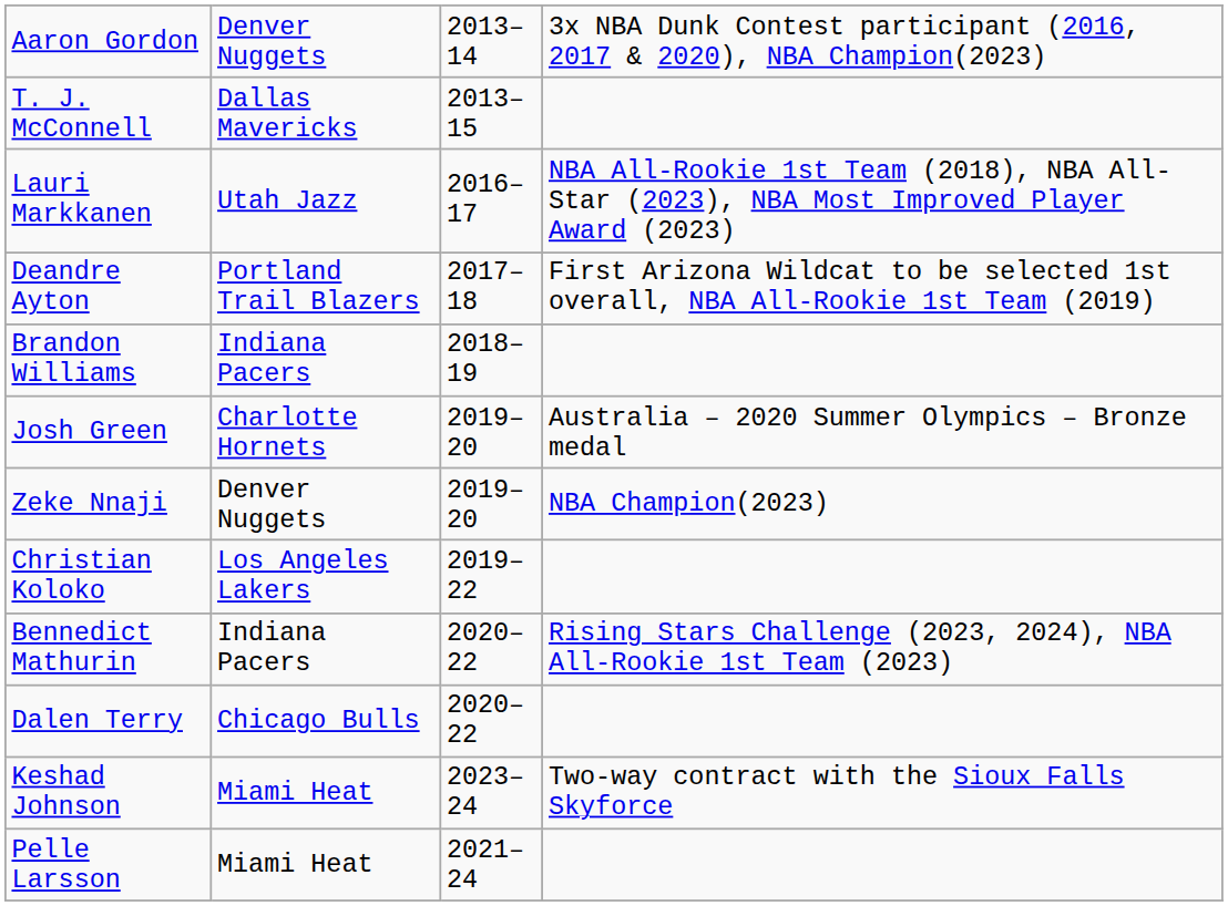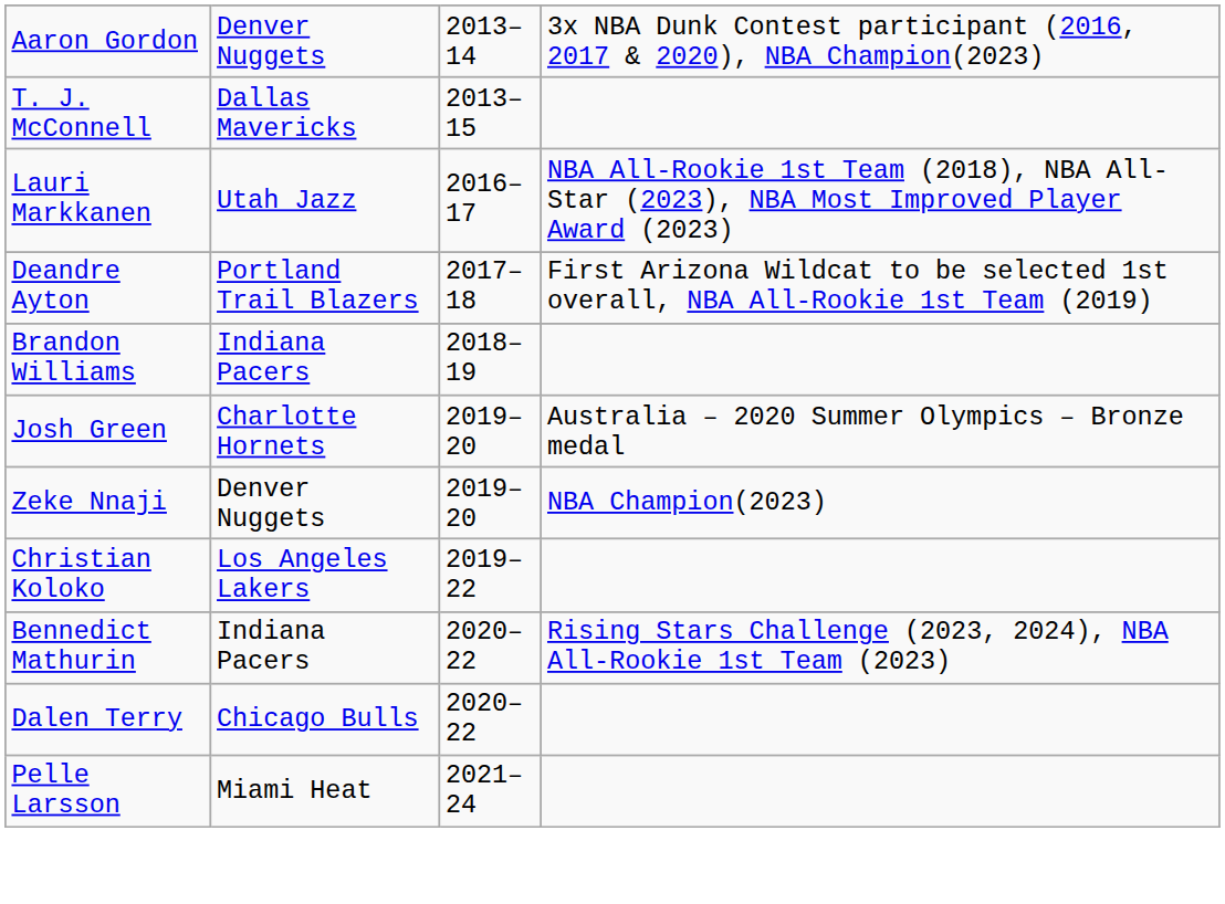- row: Keshad Johnson | Miami Heat | 2023–24 | Two-way contract with the Sioux Falls Skyforce
